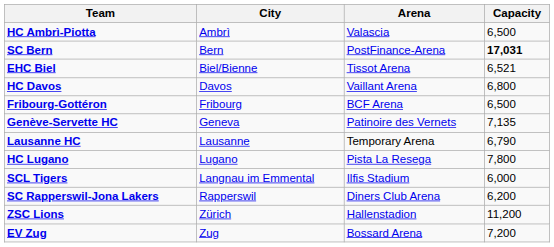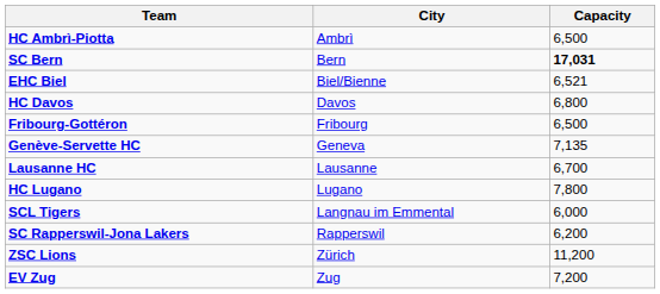- column: Arena | Valascia | PostFinance-Arena | Tissot Arena | Vaillant Arena | BCF Arena | Patinoire des Vernets | Temporary Arena | Pista La Resega | Ilfis Stadium | Diners Club Arena | Hallenstadion | Bossard Arena
Lausanne HC | Capacity: 6,790 -> 6,700
